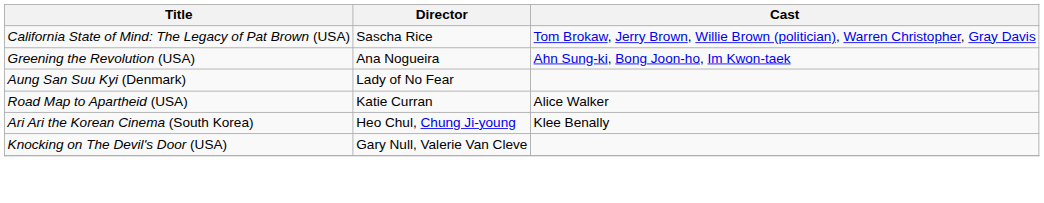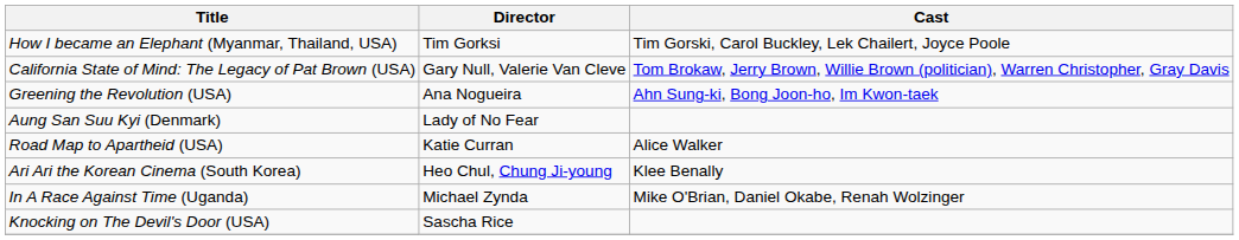+ row: How I became an Elephant (Myanmar, Thailand, USA) | Tim Gorksi | Tim Gorski, Carol Buckley, Lek Chailert, Joyce Poole
California State of Mind: The Legacy of Pat Brown (USA) | Director: Sascha Rice -> Gary Null, Valerie Van Cleve
+ row: In A Race Against Time (Uganda) | Michael Zynda | Mike O'Brian, Daniel Okabe, Renah Wolzinger
Knocking on The Devil's Door (USA) | Director: Gary Null, Valerie Van Cleve -> Sascha Rice
